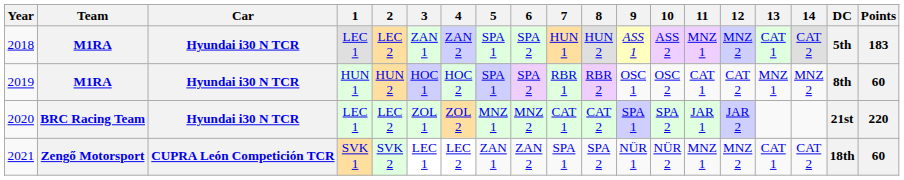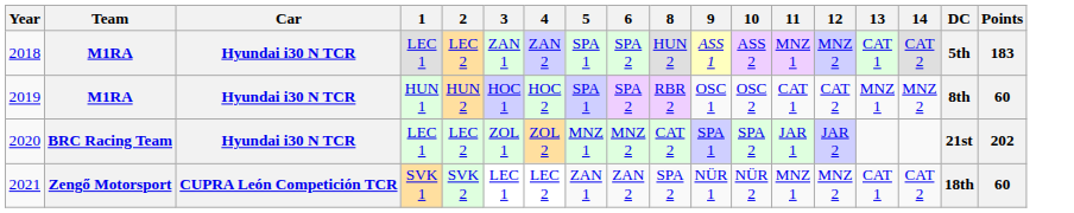- column: 7 | HUN 1 | RBR 1 | CAT 1 | SPA 1
2020 | Points: 220 -> 202
